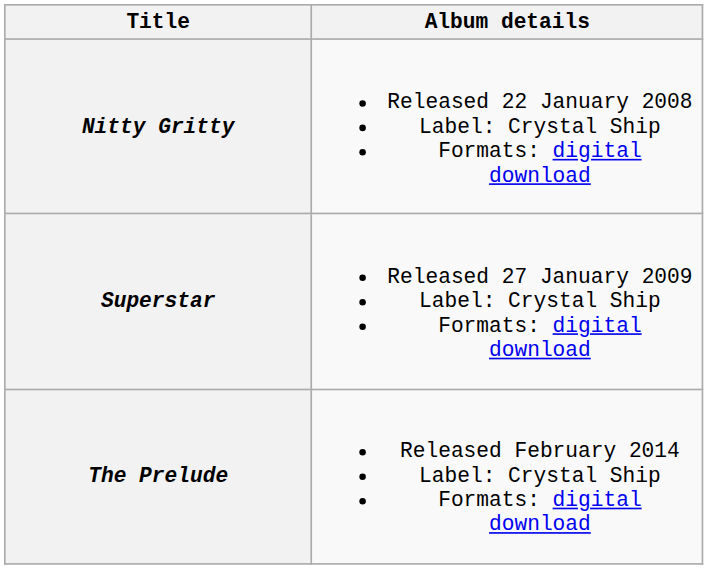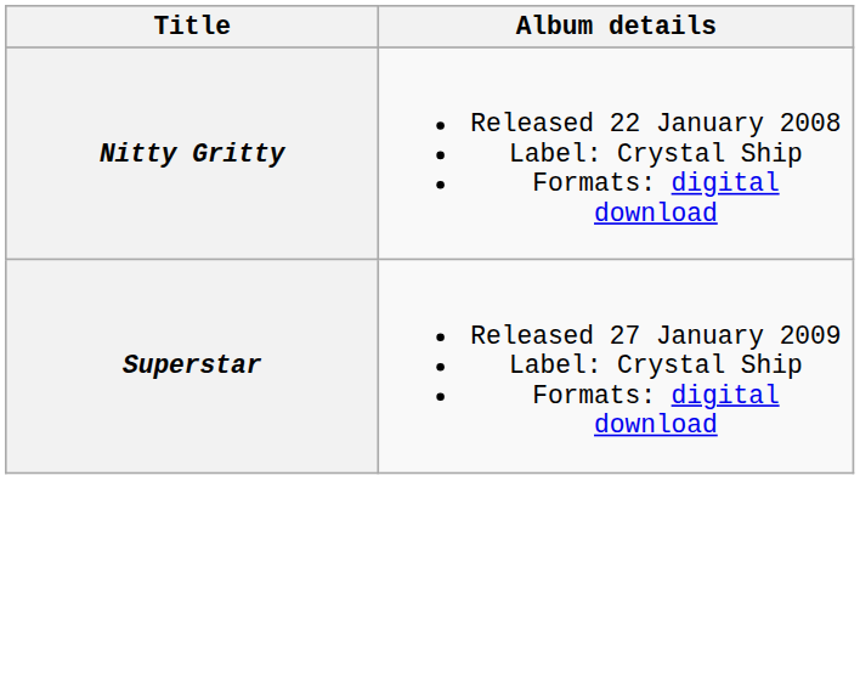- row: The Prelude | Released February 2014 Label: Crystal Ship Formats: digital download
